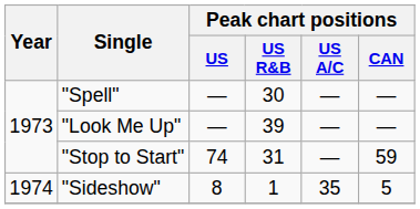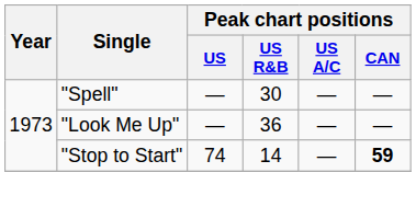"Look Me Up" | Peak chart positions / US R&B: 39 -> 36
"Stop to Start" | Peak chart positions / US R&B: 31 -> 14
"Stop to Start" | Peak chart positions / CAN: normal -> bold
- row: 1974 | "Sideshow" | 8 | 1 | 35 | 5
